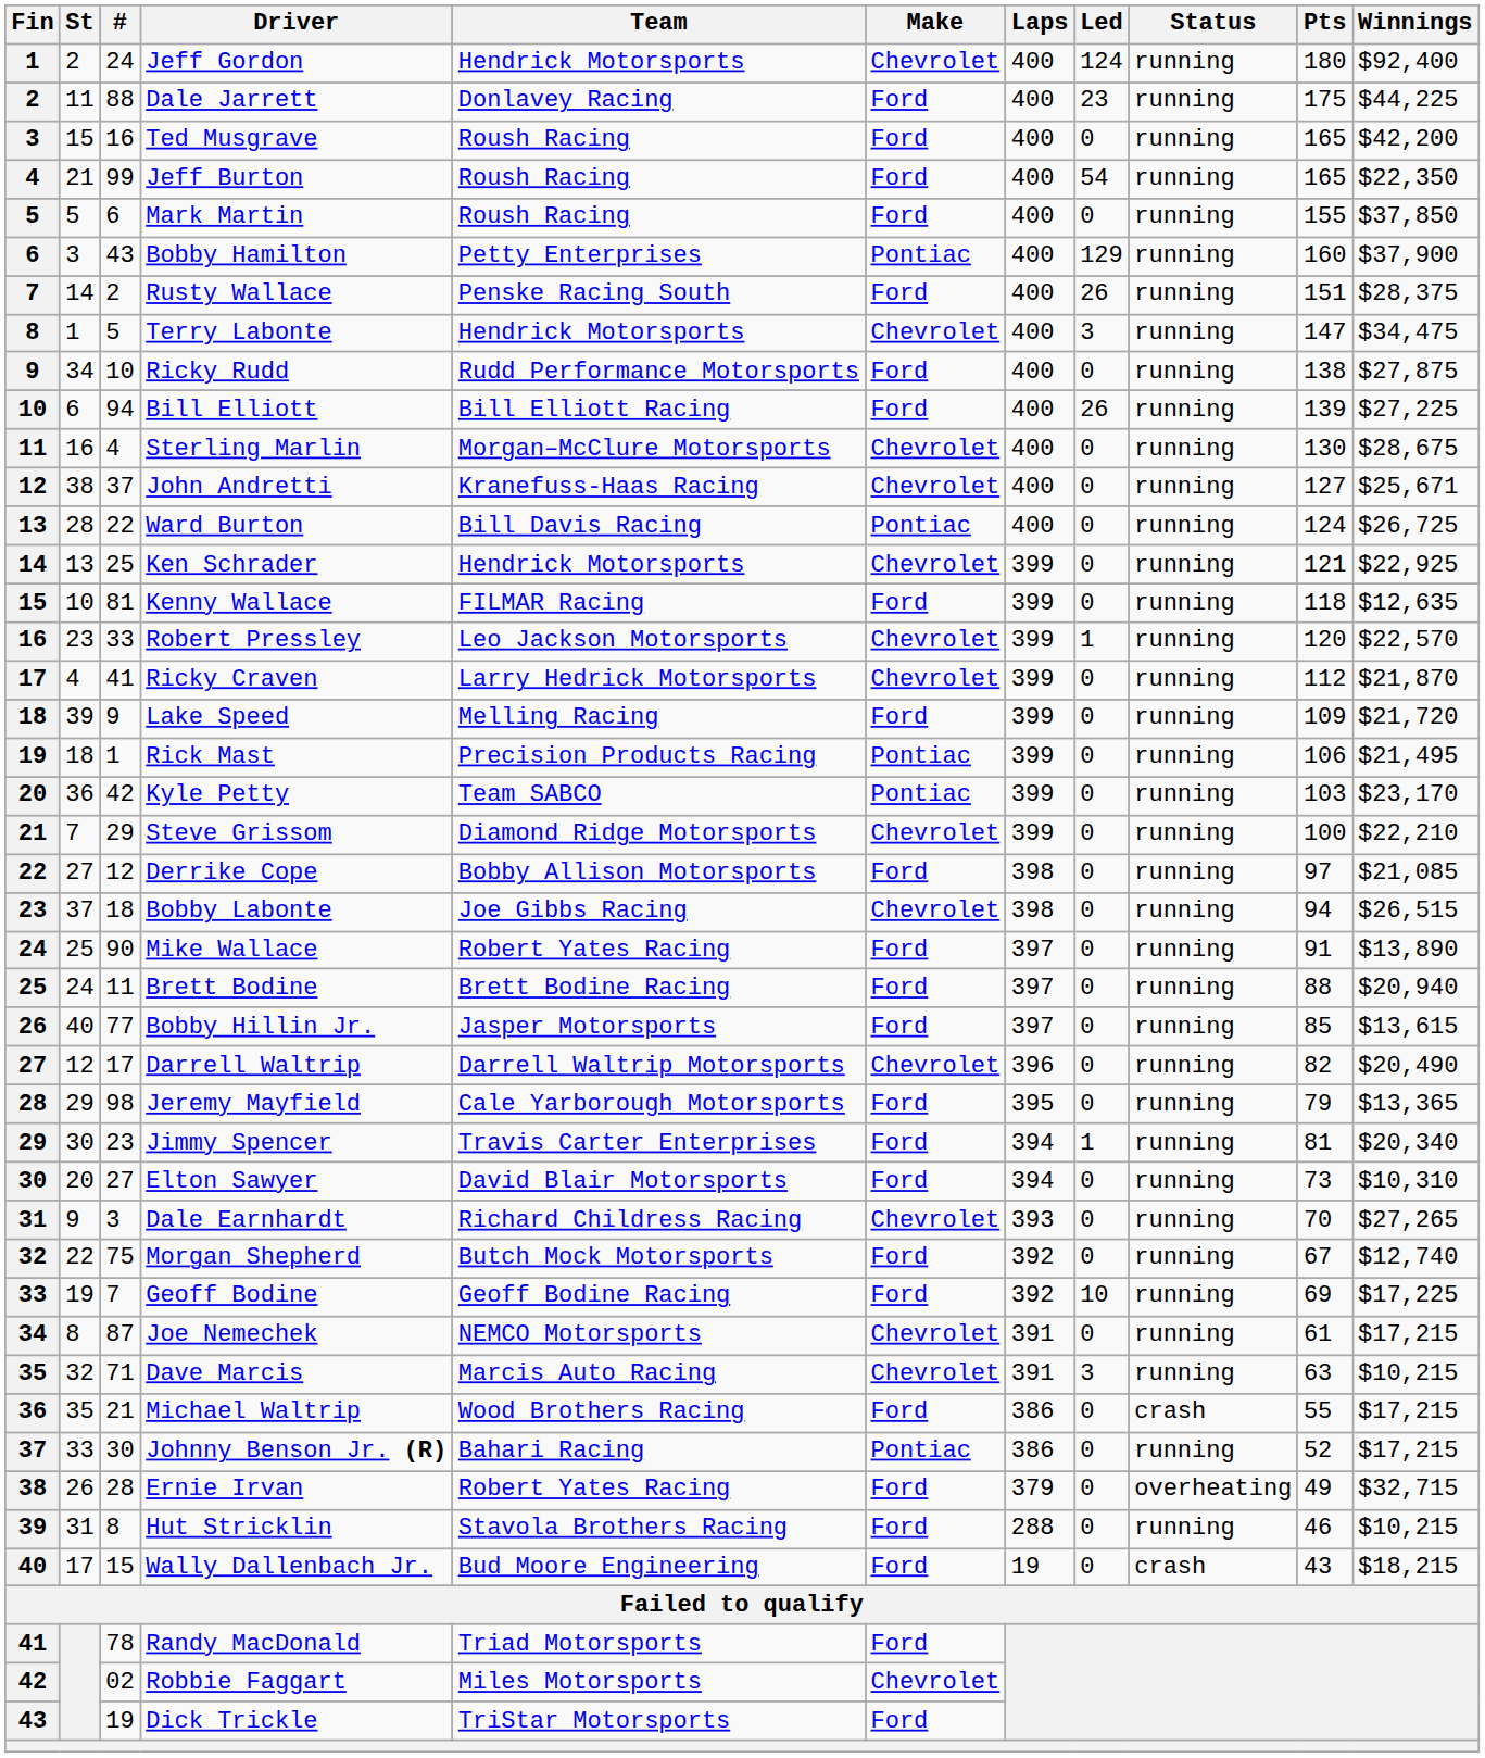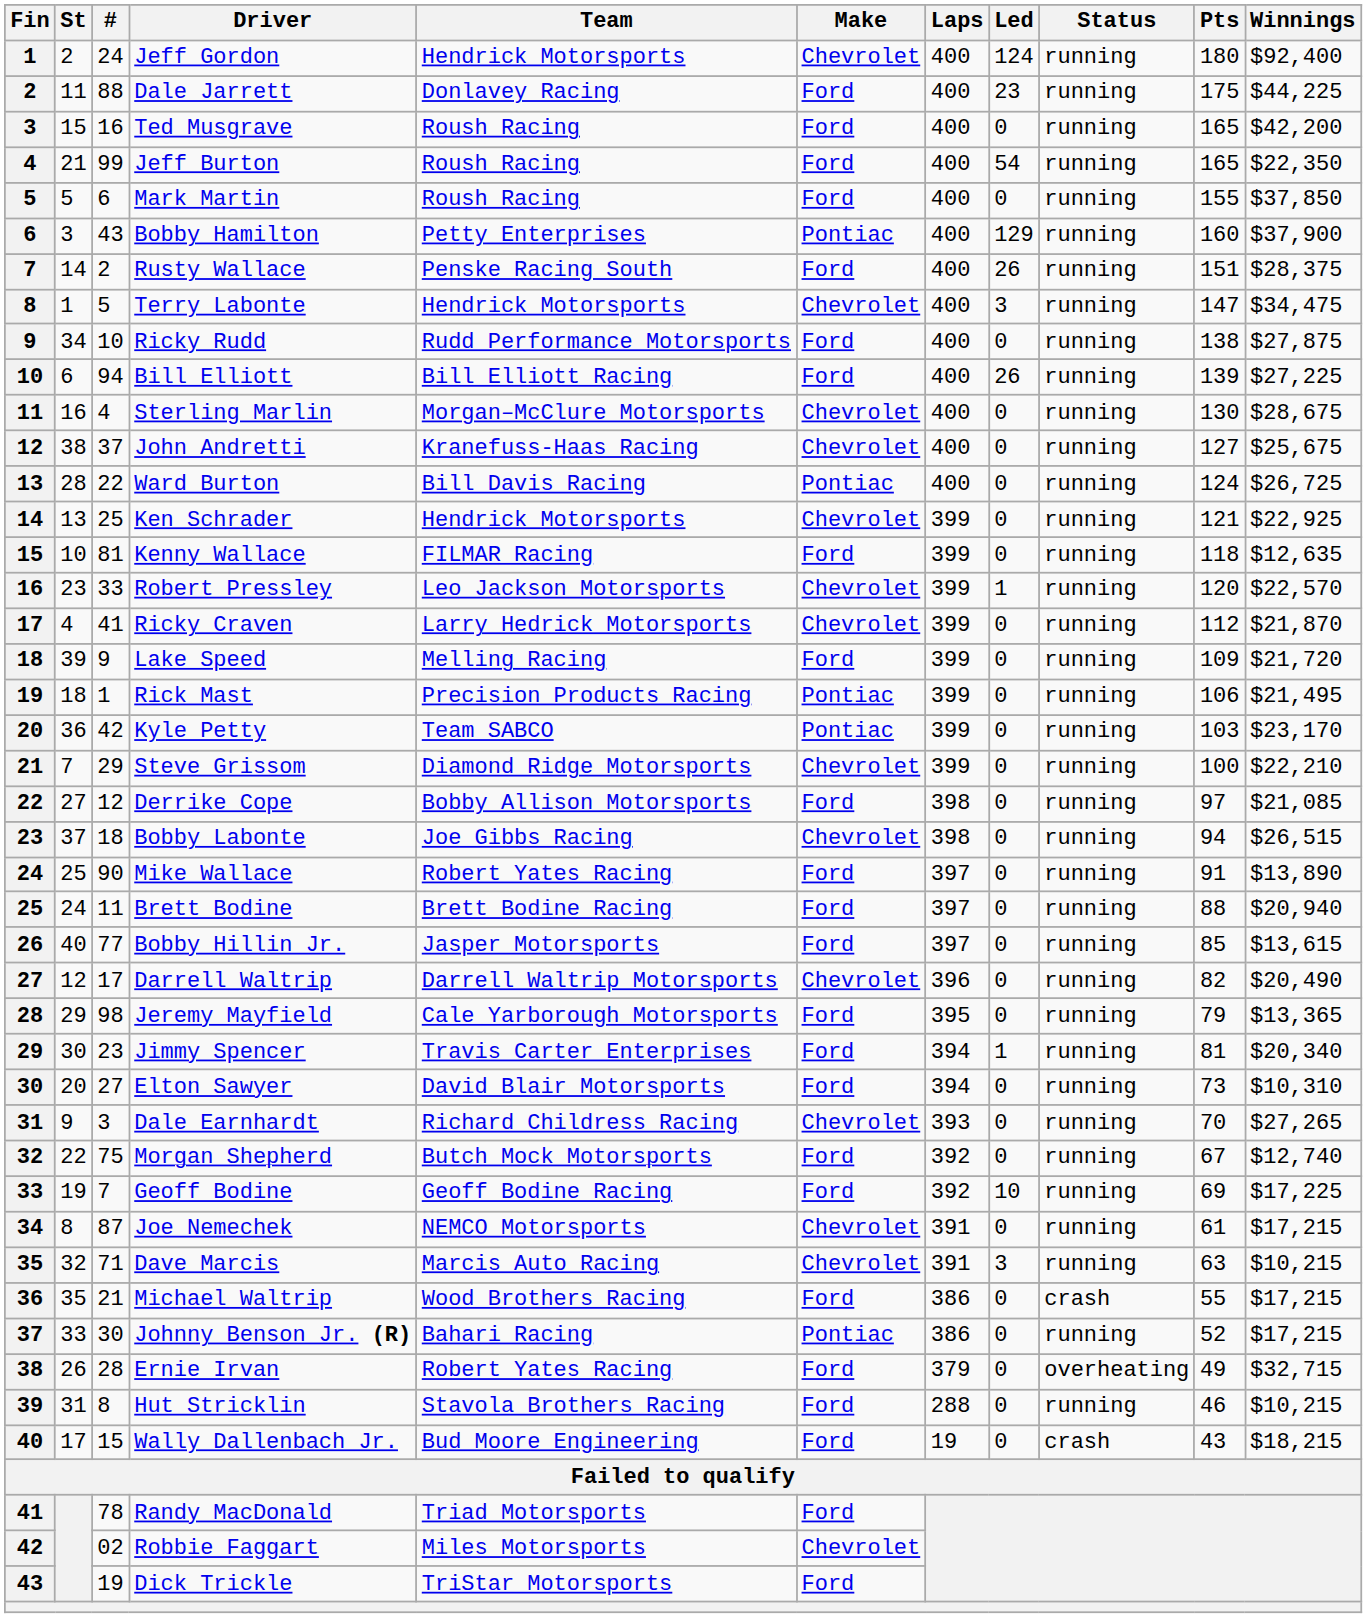John Andretti | Winnings: $25,671 -> $25,675
